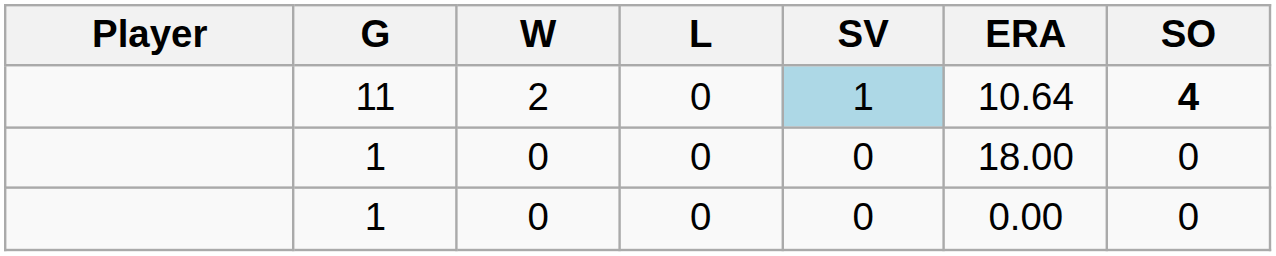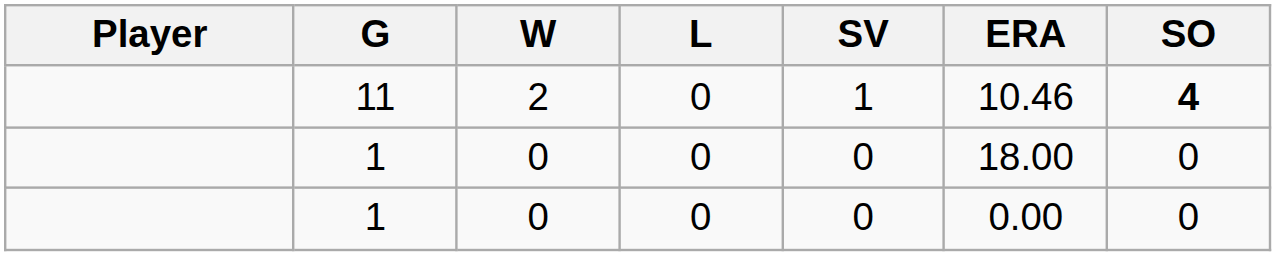11 | SV: lightblue background -> no background
11 | ERA: 10.64 -> 10.46
